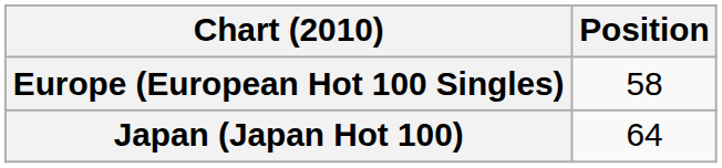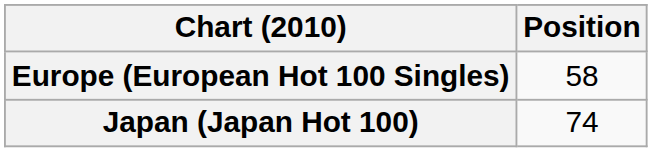Japan (Japan Hot 100) | Position: 64 -> 74
